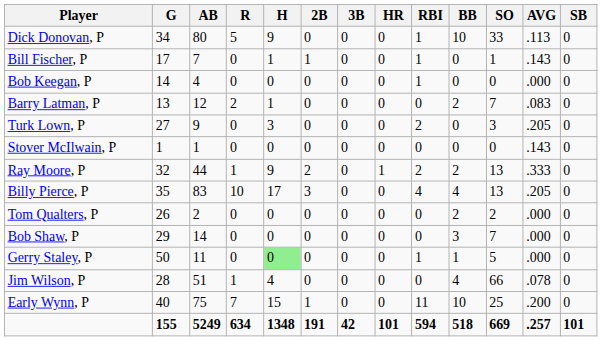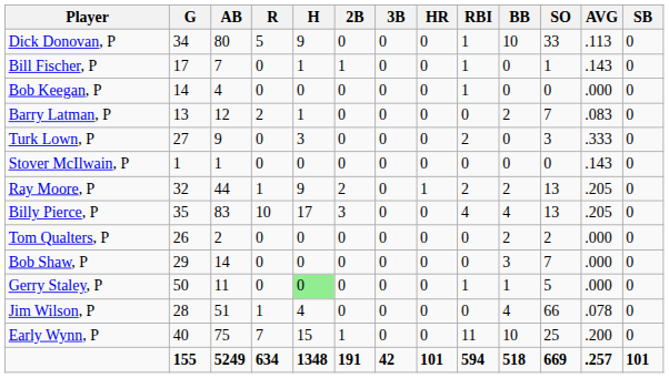Turk Lown, P | AVG: .205 -> .333
Ray Moore, P | AVG: .333 -> .205
